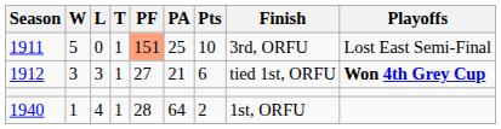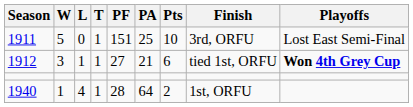1911 | PF: lightsalmon background -> no background
1912 | L: 3 -> 1
